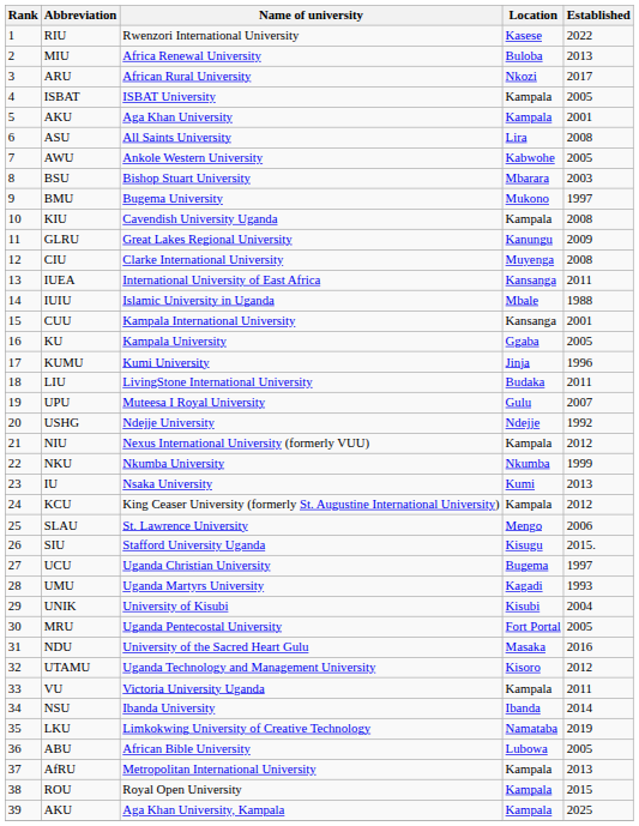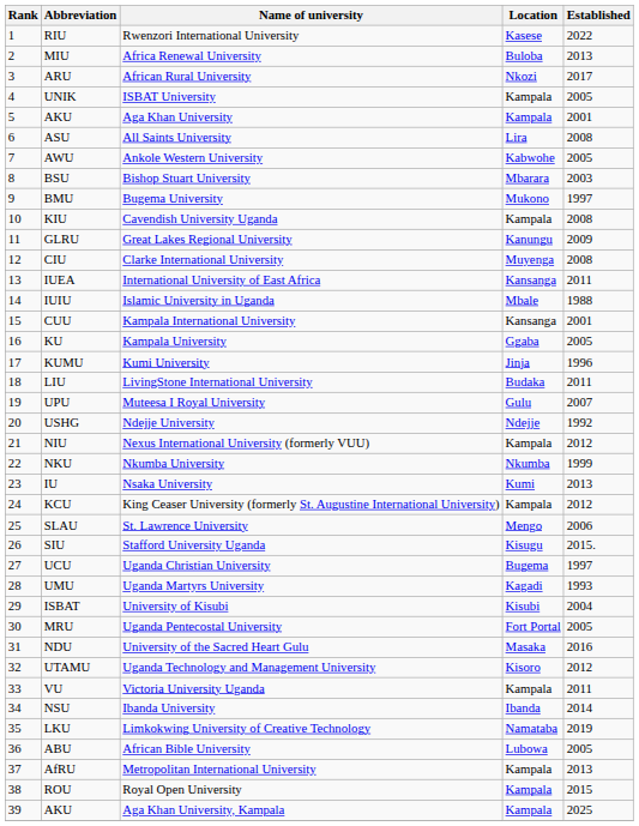ISBAT University | Abbreviation: ISBAT -> UNIK
University of Kisubi | Abbreviation: UNIK -> ISBAT
